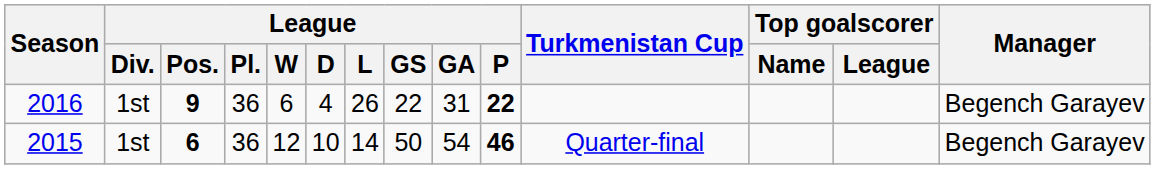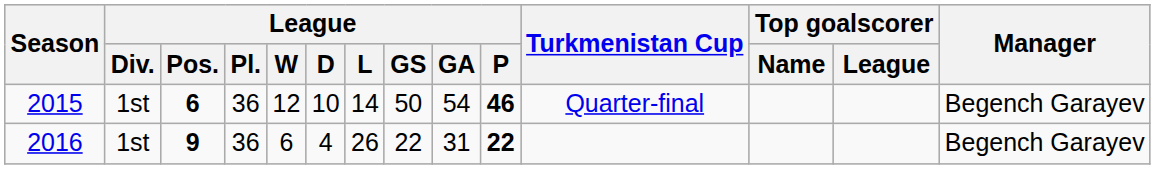rows swapped: 2015 <-> 2016
